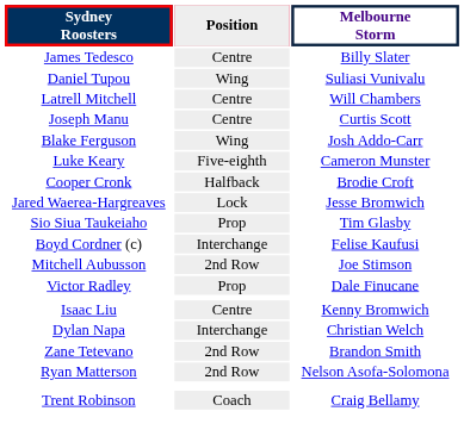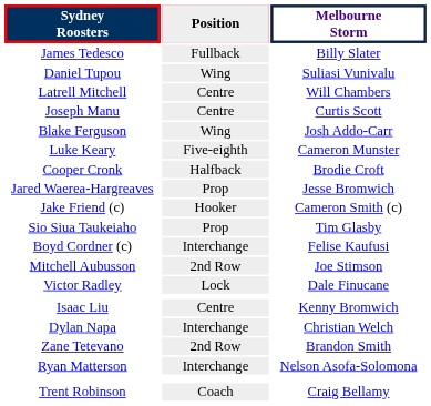James Tedesco | Position: Centre -> Fullback
Jared Waerea-Hargreaves | Position: Lock -> Prop
+ row: Jake Friend (c) | Hooker | Cameron Smith (c)
Victor Radley | Position: Prop -> Lock
Ryan Matterson | Position: 2nd Row -> Interchange
